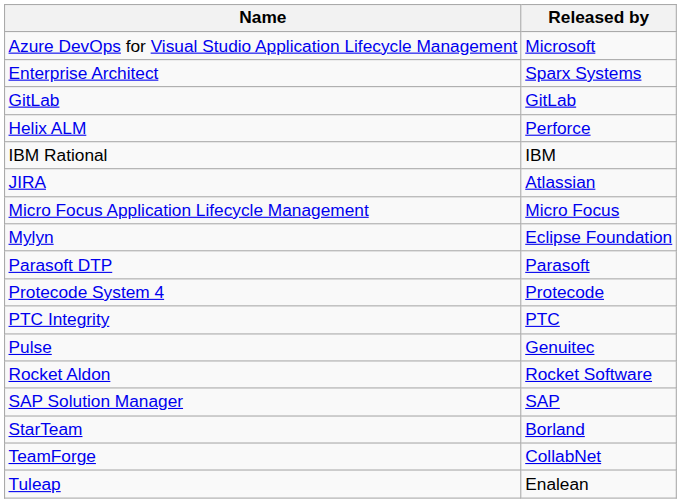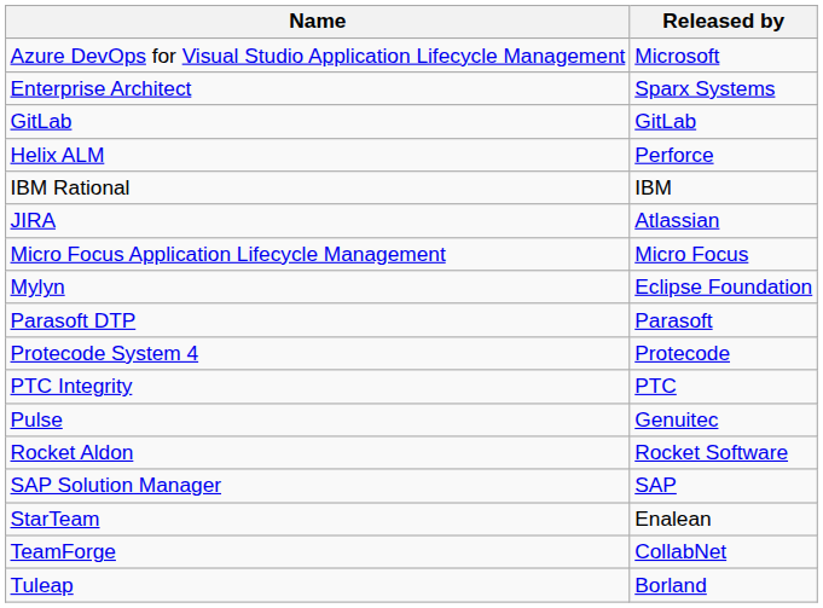StarTeam | Released by: Borland -> Enalean
Tuleap | Released by: Enalean -> Borland
